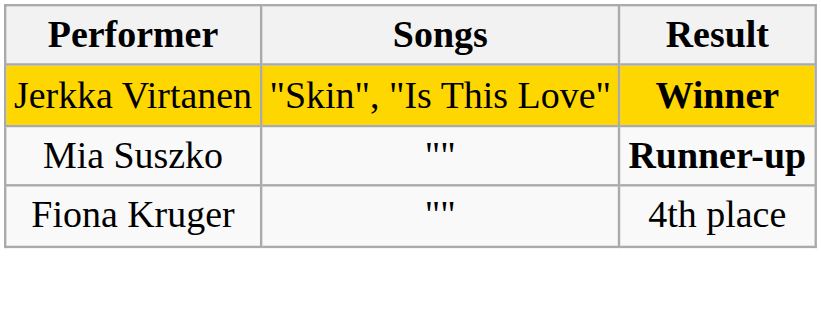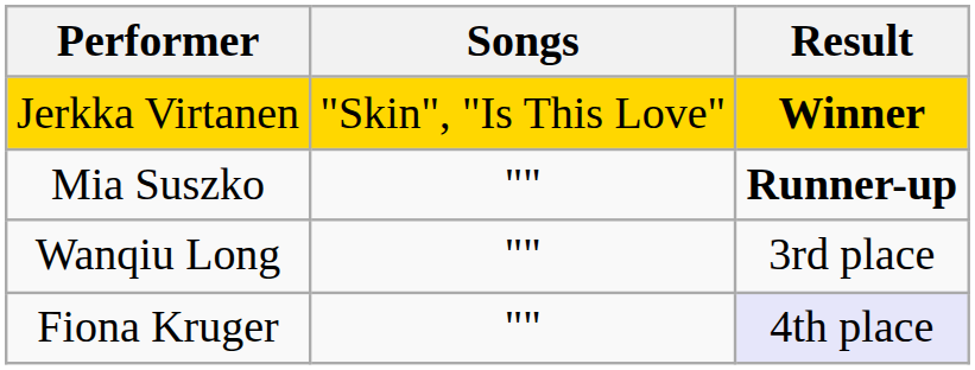+ row: Wanqiu Long | "" | 3rd place
Fiona Kruger | Result: no background -> lavender background
